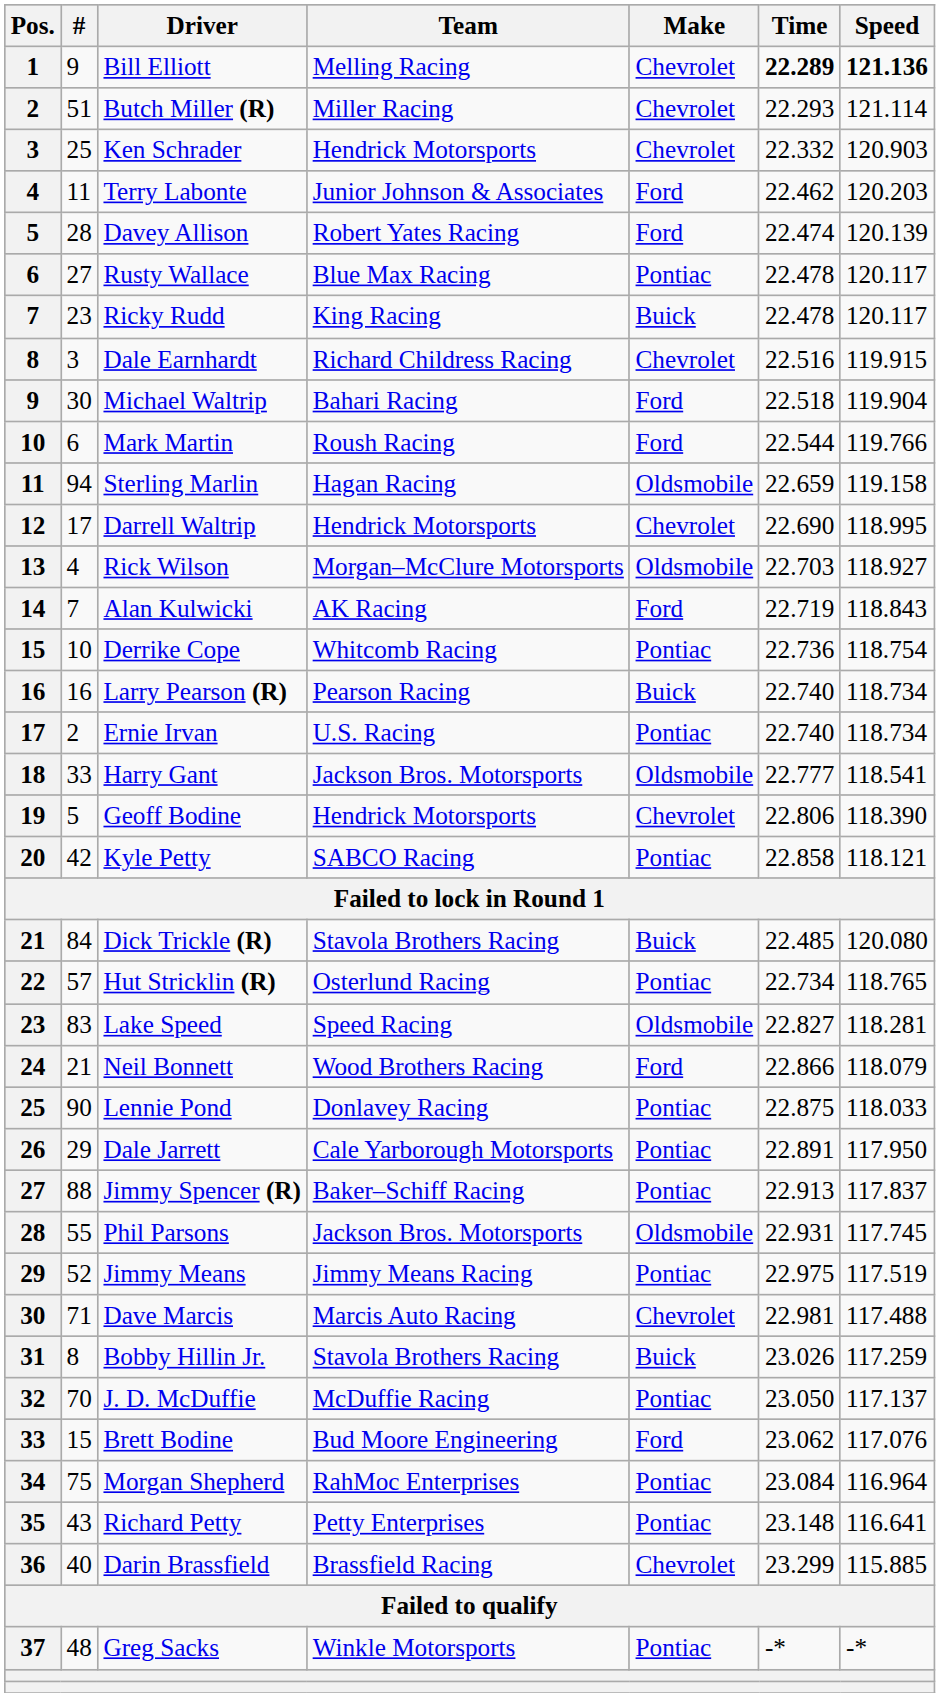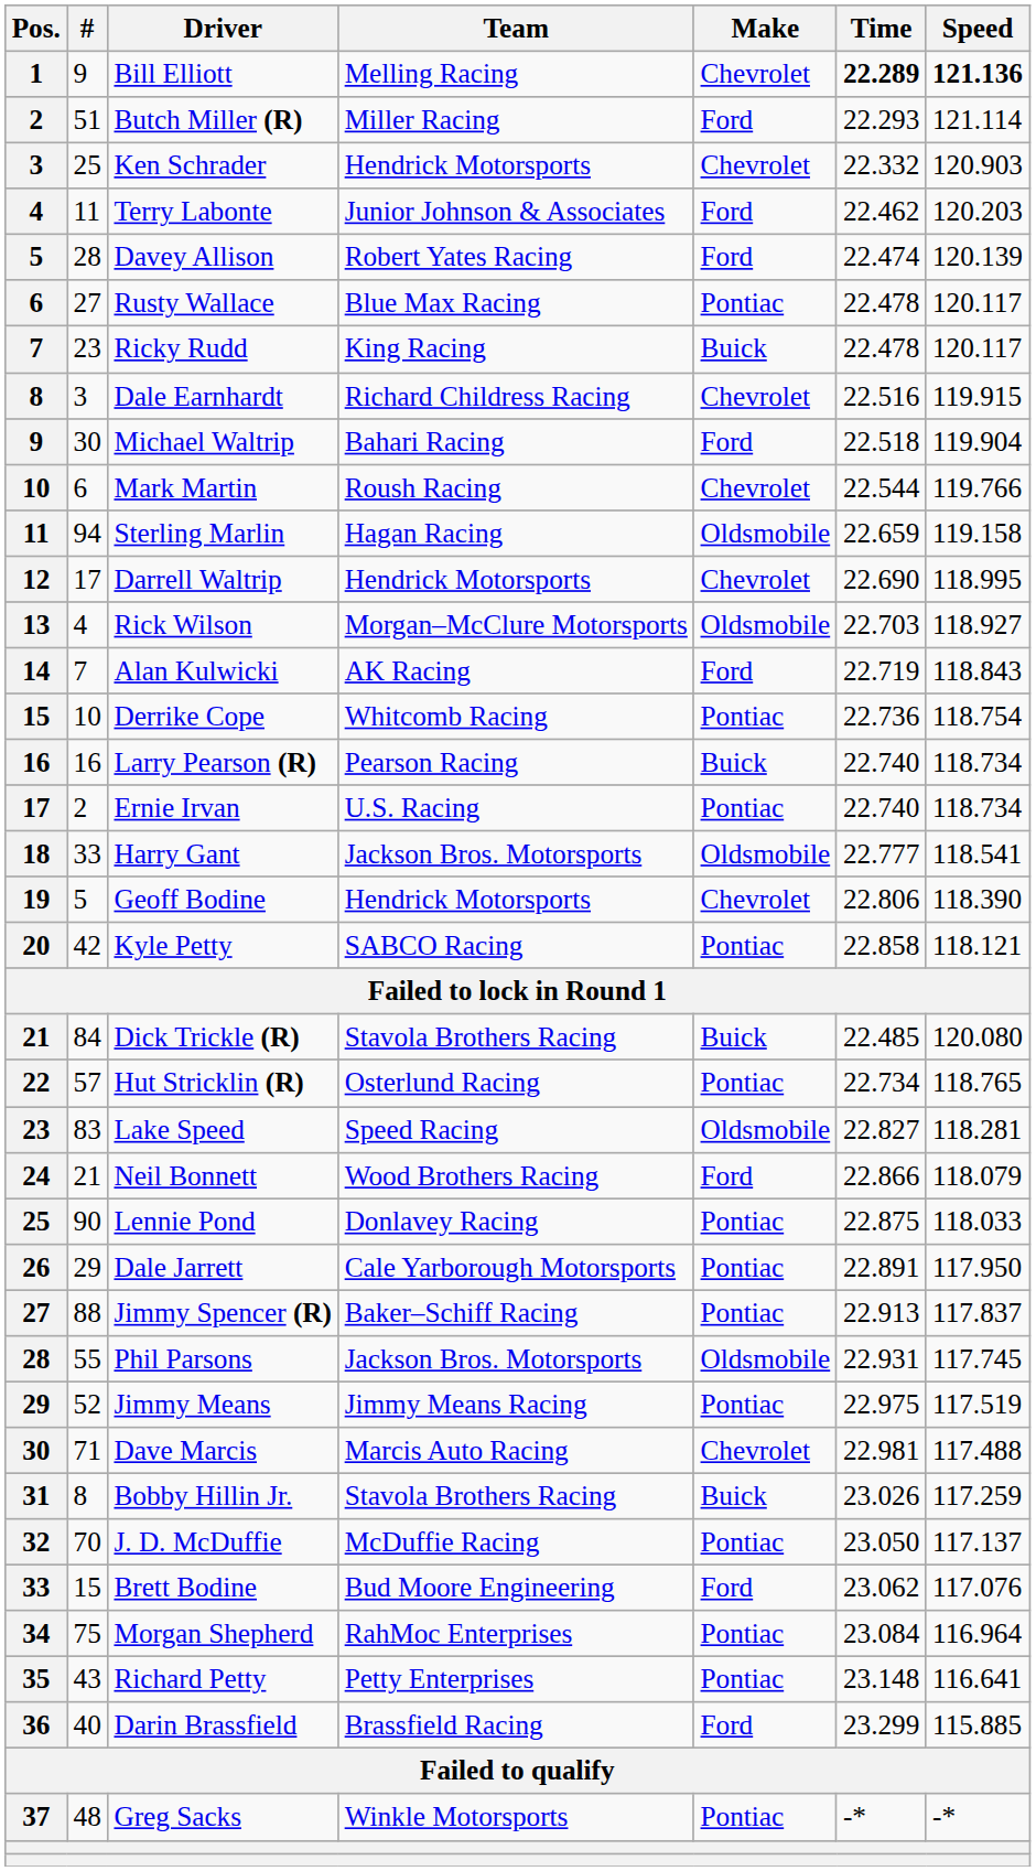Butch Miller (R) | Make: Chevrolet -> Ford
Mark Martin | Make: Ford -> Chevrolet
Darin Brassfield | Make: Chevrolet -> Ford
